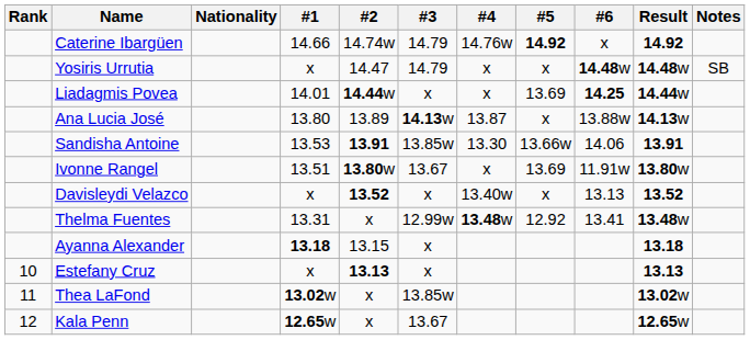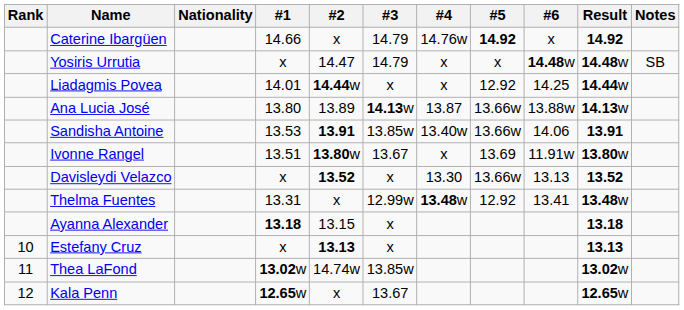Caterine Ibargüen | #2: 14.74w -> x
Liadagmis Povea | #5: 13.69 -> 12.92
Liadagmis Povea | #6: bold -> normal
Ana Lucia José | #5: x -> 13.66w
Sandisha Antoine | #4: 13.30 -> 13.40w
Davisleydi Velazco | #4: 13.40w -> 13.30
Davisleydi Velazco | #5: x -> 13.66w
Thea LaFond | #2: x -> 14.74w
